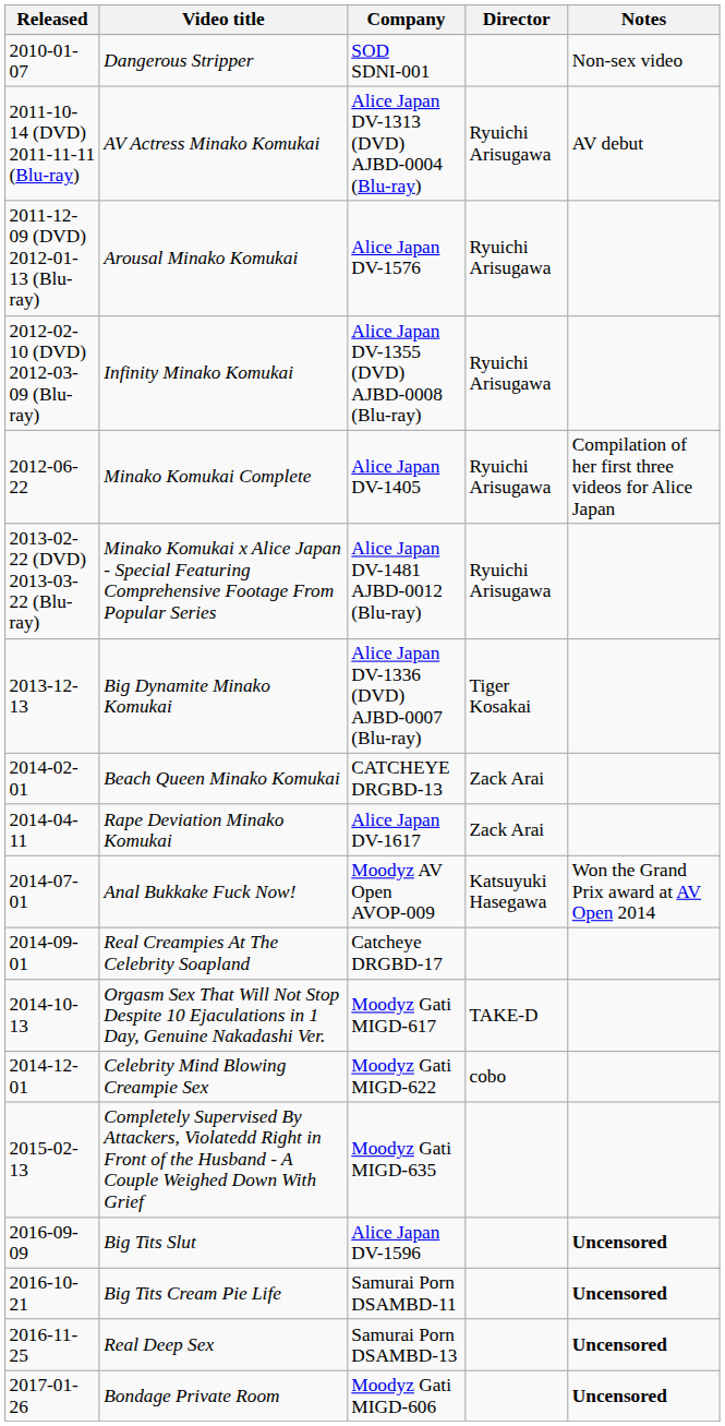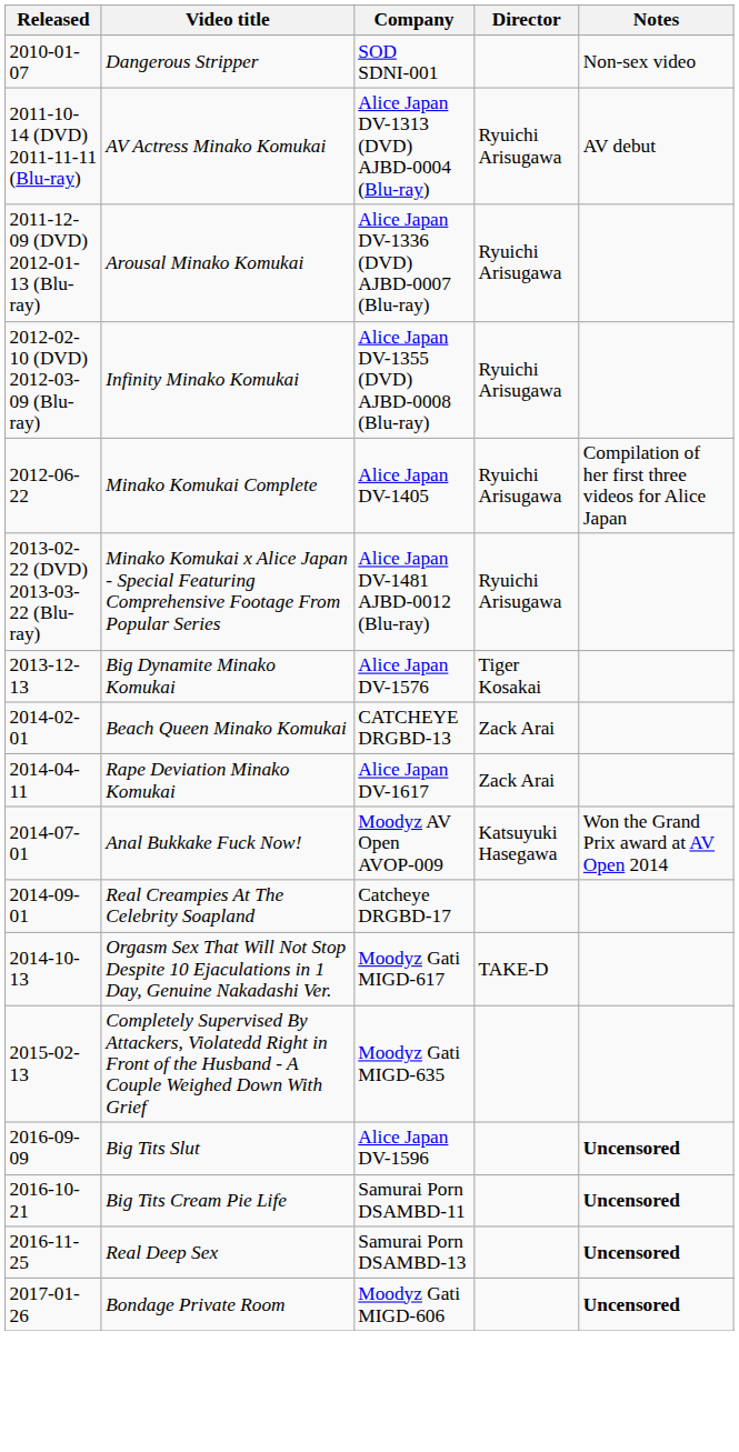Arousal Minako Komukai | Company: Alice Japan DV-1576 -> Alice Japan DV-1336 (DVD) AJBD-0007 (Blu-ray)
Big Dynamite Minako Komukai | Company: Alice Japan DV-1336 (DVD) AJBD-0007 (Blu-ray) -> Alice Japan DV-1576
- row: 2014-12-01 | Celebrity Mind Blowing Creampie Sex | Moodyz Gati MIGD-622 | cobo
